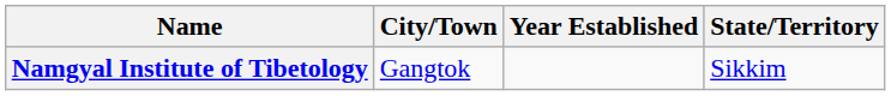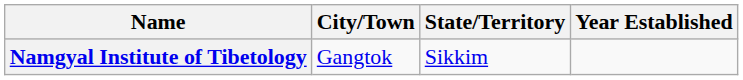columns swapped: State/Territory <-> Year Established
